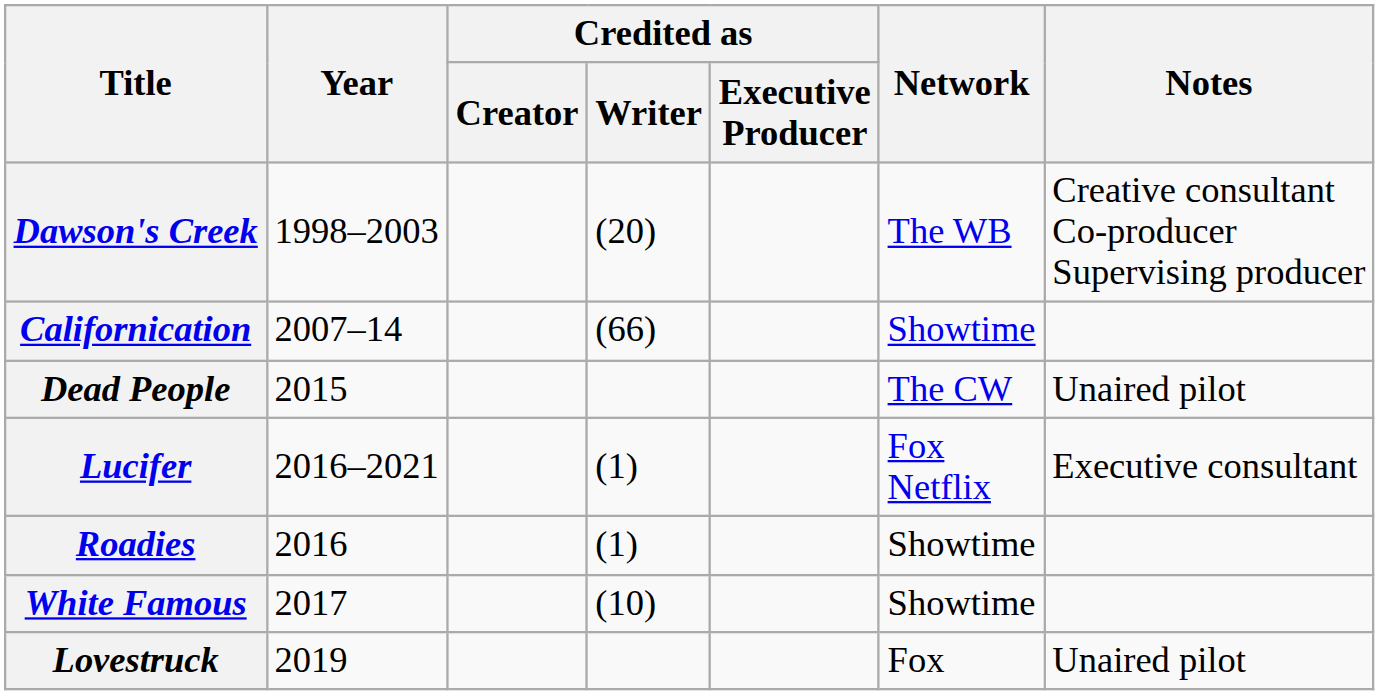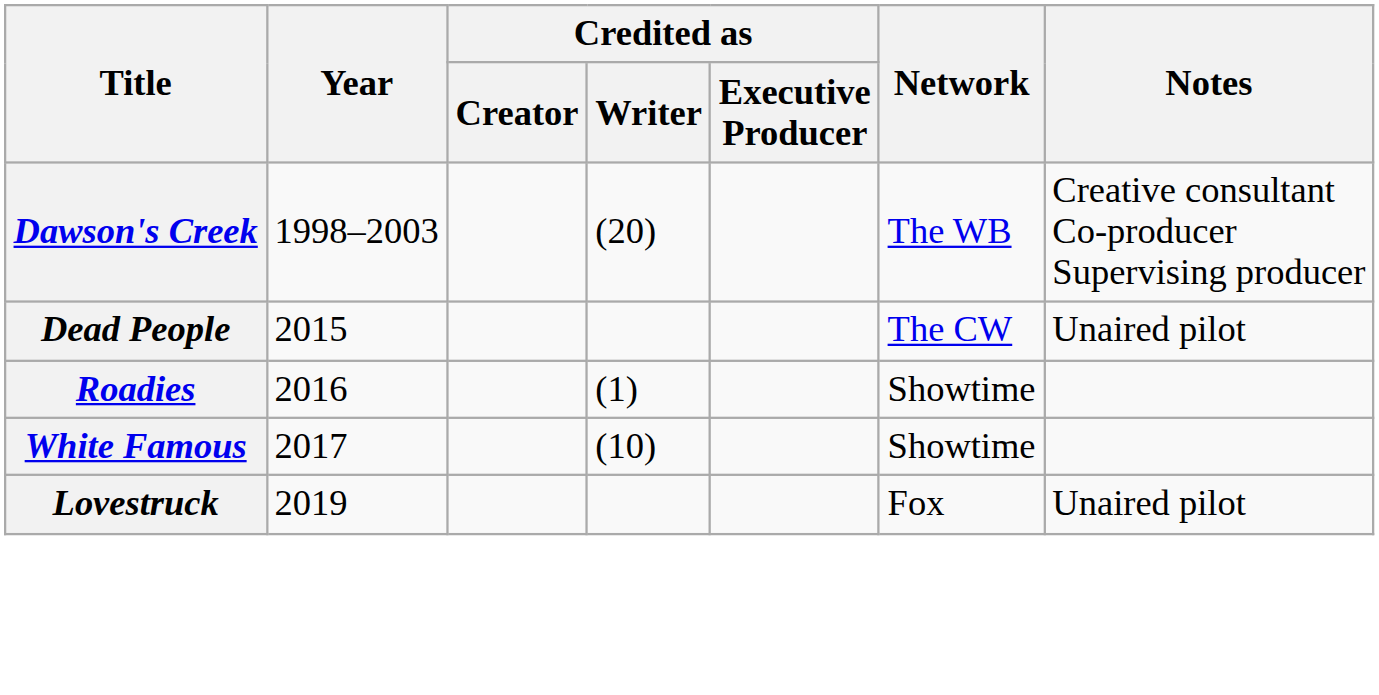- row: Californication | 2007–14 | (66) | Showtime
- row: Lucifer | 2016–2021 | (1) | Fox Netflix | Executive consultant
